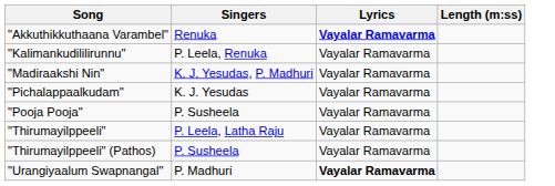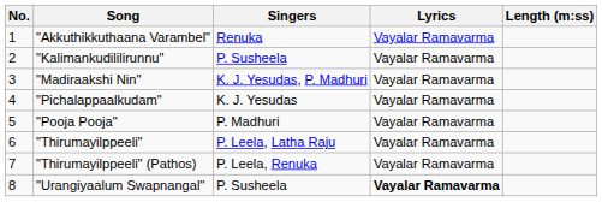+ column: No. | 1 | 2 | 3 | 4 | 5 | 6 | 7 | 8
"Akkuthikkuthaana Varambel" | Lyrics: bold -> normal
"Kalimankudililirunnu" | Singers: P. Leela, Renuka -> P. Susheela
"Pooja Pooja" | Singers: P. Susheela -> P. Madhuri
"Thirumayilppeeli" (Pathos) | Singers: P. Susheela -> P. Leela, Renuka
"Urangiyaalum Swapnangal" | Singers: P. Madhuri -> P. Susheela
